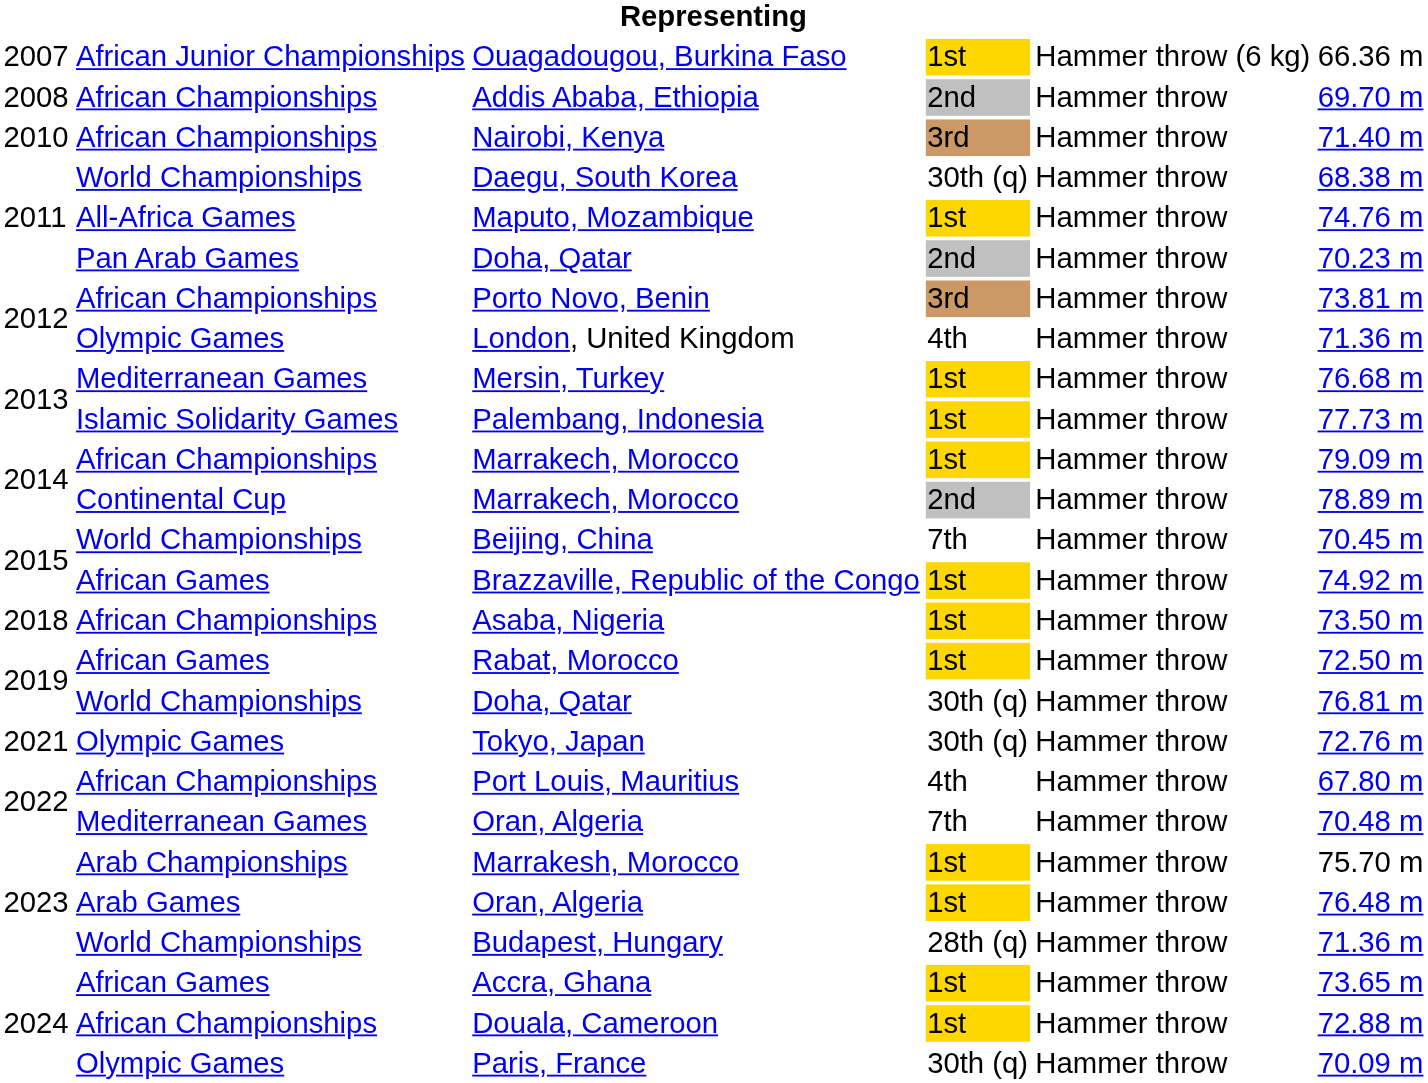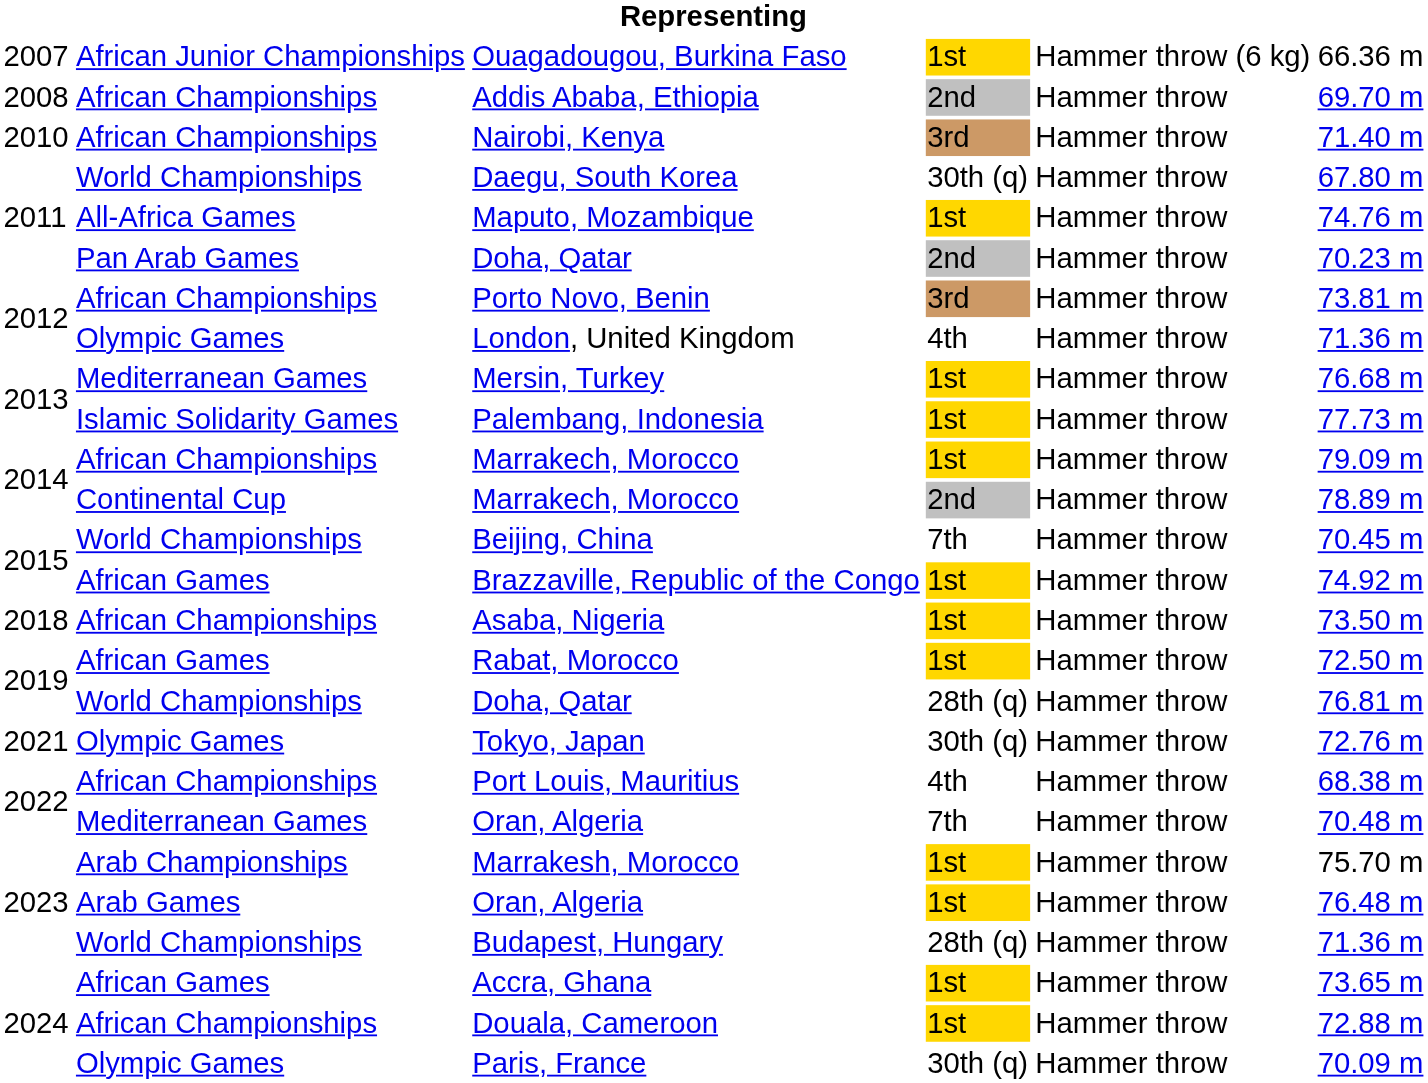Daegu, South Korea | column 6: 68.38 m -> 67.80 m
World Championships / Doha, Qatar | column 4: 30th (q) -> 28th (q)
Port Louis, Mauritius | column 6: 67.80 m -> 68.38 m
